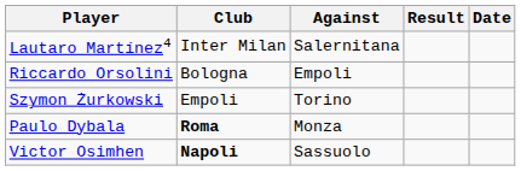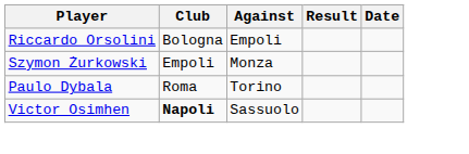- row: Lautaro Martínez4 | Inter Milan | Salernitana
Szymon Żurkowski | Against: Torino -> Monza
Paulo Dybala | Club: bold -> normal
Paulo Dybala | Against: Monza -> Torino
